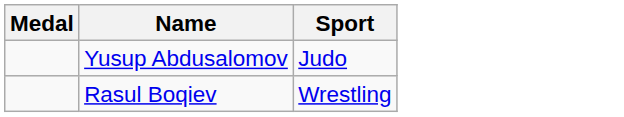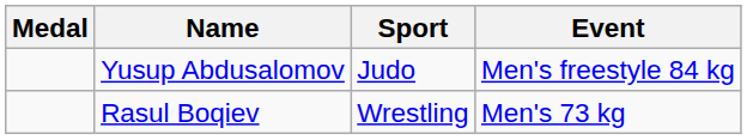+ column: Event | Men's freestyle 84 kg | Men's 73 kg
